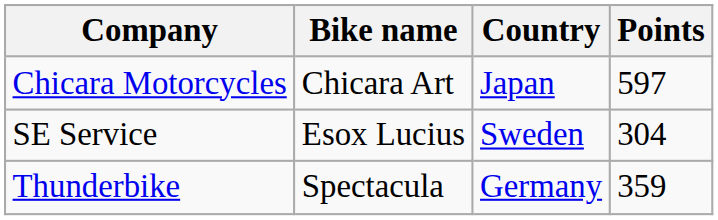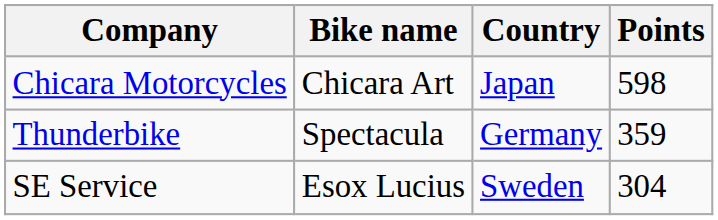Chicara Motorcycles | Points: 597 -> 598
rows swapped: Thunderbike <-> SE Service
